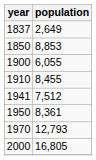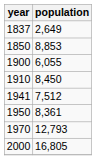1910 | population: 8,455 -> 8,450
